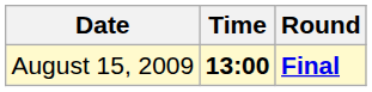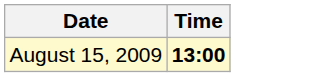- column: Round | Final
